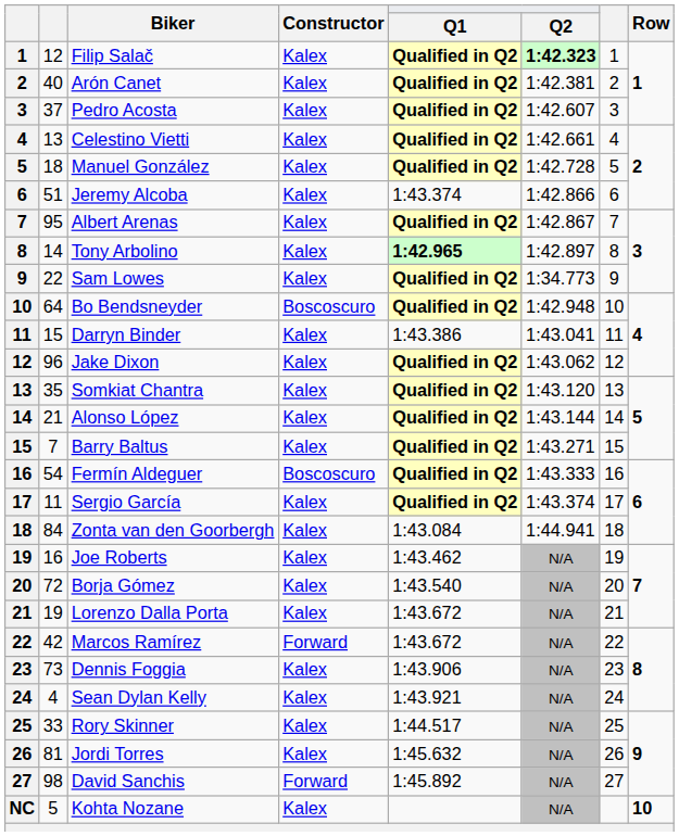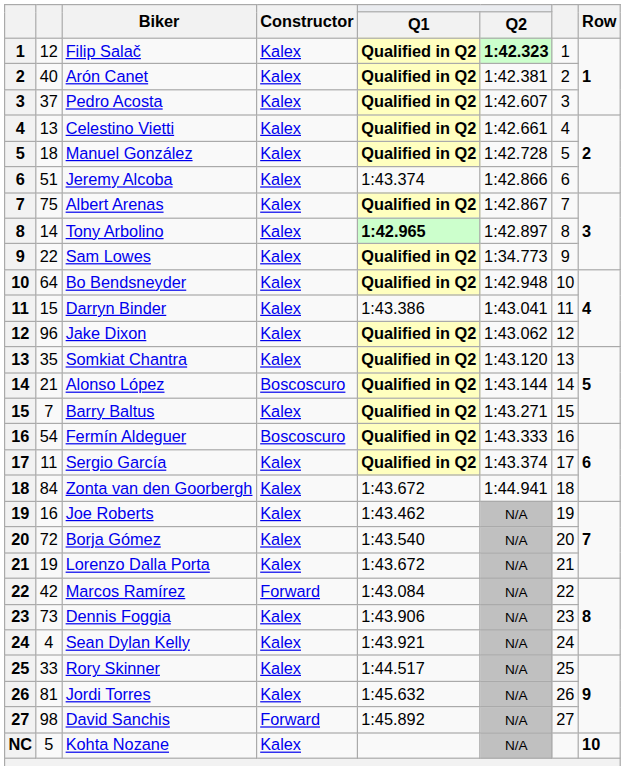Albert Arenas | column 2: 95 -> 75
Bo Bendsneyder | Constructor: Boscoscuro -> Kalex
Alonso López | Constructor: Kalex -> Boscoscuro
Zonta van den Goorbergh | Q1: 1:43.084 -> 1:43.672
Marcos Ramírez | Q1: 1:43.672 -> 1:43.084
